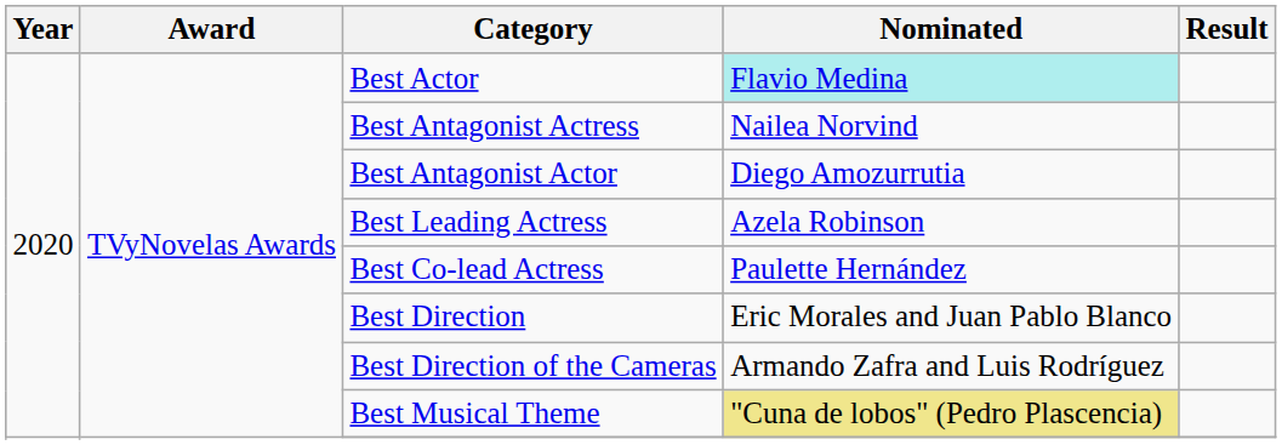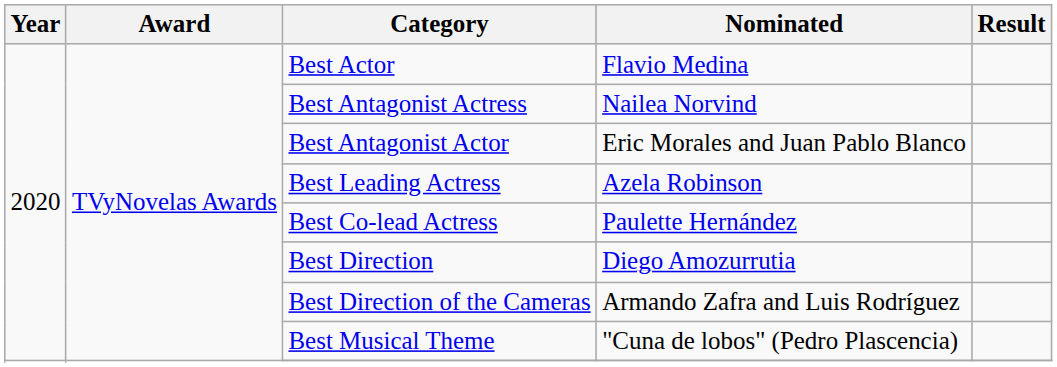Best Actor | Nominated: paleturquoise background -> no background
Best Antagonist Actor | Nominated: Diego Amozurrutia -> Eric Morales and Juan Pablo Blanco
Best Direction | Nominated: Eric Morales and Juan Pablo Blanco -> Diego Amozurrutia
Best Musical Theme | Nominated: khaki background -> no background
